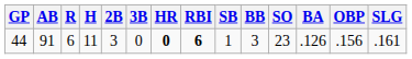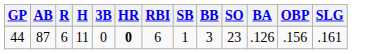- column: 2B | 3
44 | AB: 91 -> 87
44 | RBI: bold -> normal
